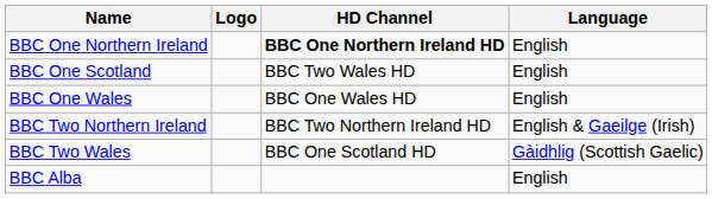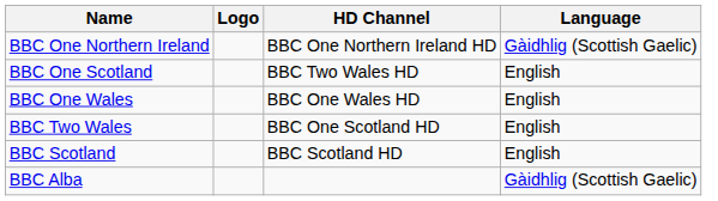BBC One Northern Ireland | HD Channel: bold -> normal
BBC One Northern Ireland | Language: English -> Gàidhlig (Scottish Gaelic)
- row: BBC Two Northern Ireland | BBC Two Northern Ireland HD | English & Gaeilge (Irish)
BBC Two Wales | Language: Gàidhlig (Scottish Gaelic) -> English
+ row: BBC Scotland | BBC Scotland HD | English
BBC Alba | Language: English -> Gàidhlig (Scottish Gaelic)
